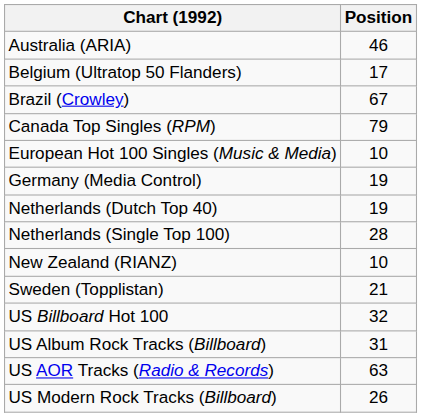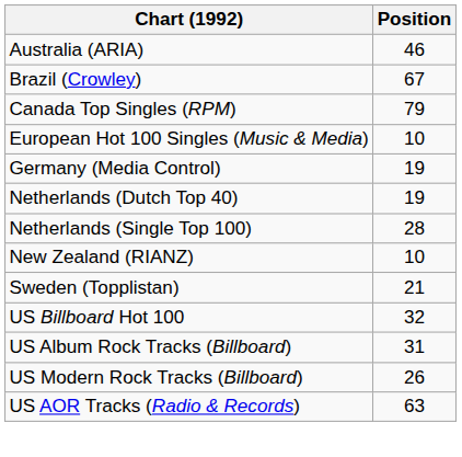- row: Belgium (Ultratop 50 Flanders) | 17
rows swapped: US Modern Rock Tracks (Billboard) <-> US AOR Tracks (Radio & Records)
